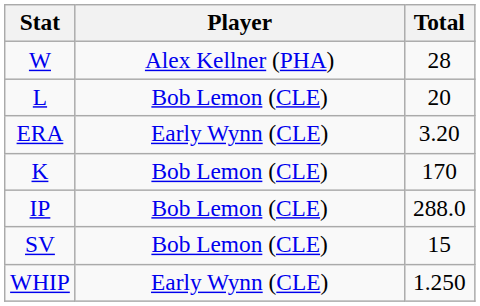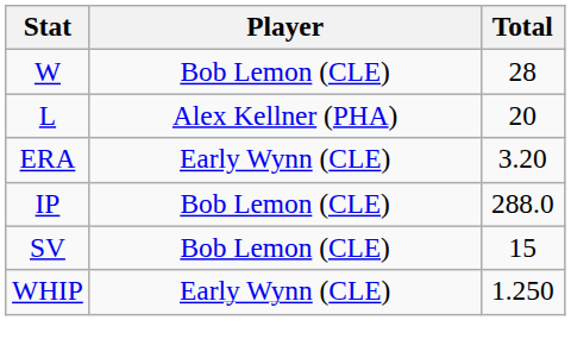W | Player: Alex Kellner (PHA) -> Bob Lemon (CLE)
L | Player: Bob Lemon (CLE) -> Alex Kellner (PHA)
- row: K | Bob Lemon (CLE) | 170
